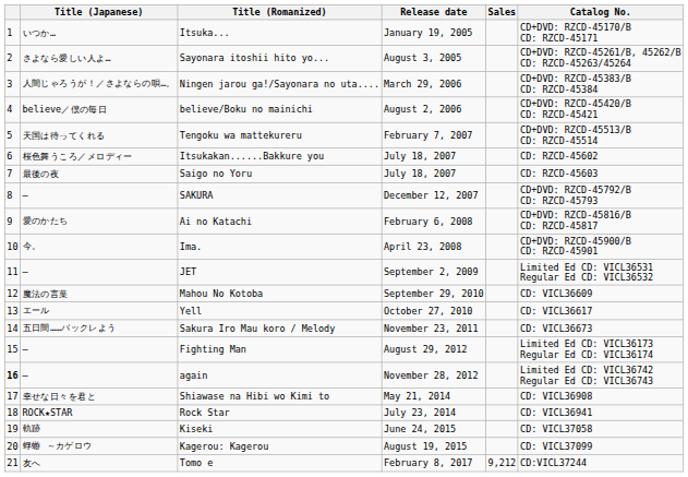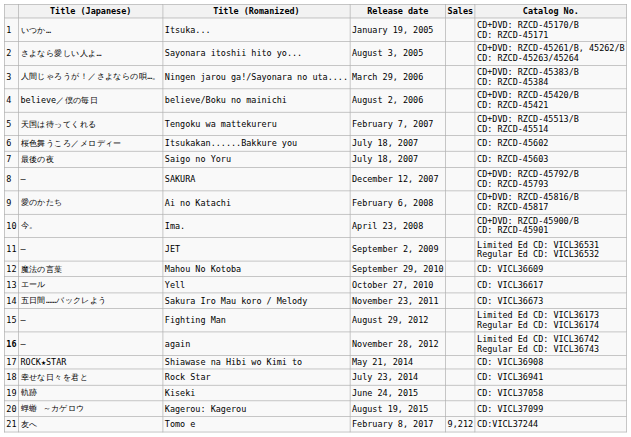Shiawase na Hibi wo Kimi to | Title (Japanese): 幸せな日々を君と -> ROCK★STAR
Rock Star | Title (Japanese): ROCK★STAR -> 幸せな日々を君と
